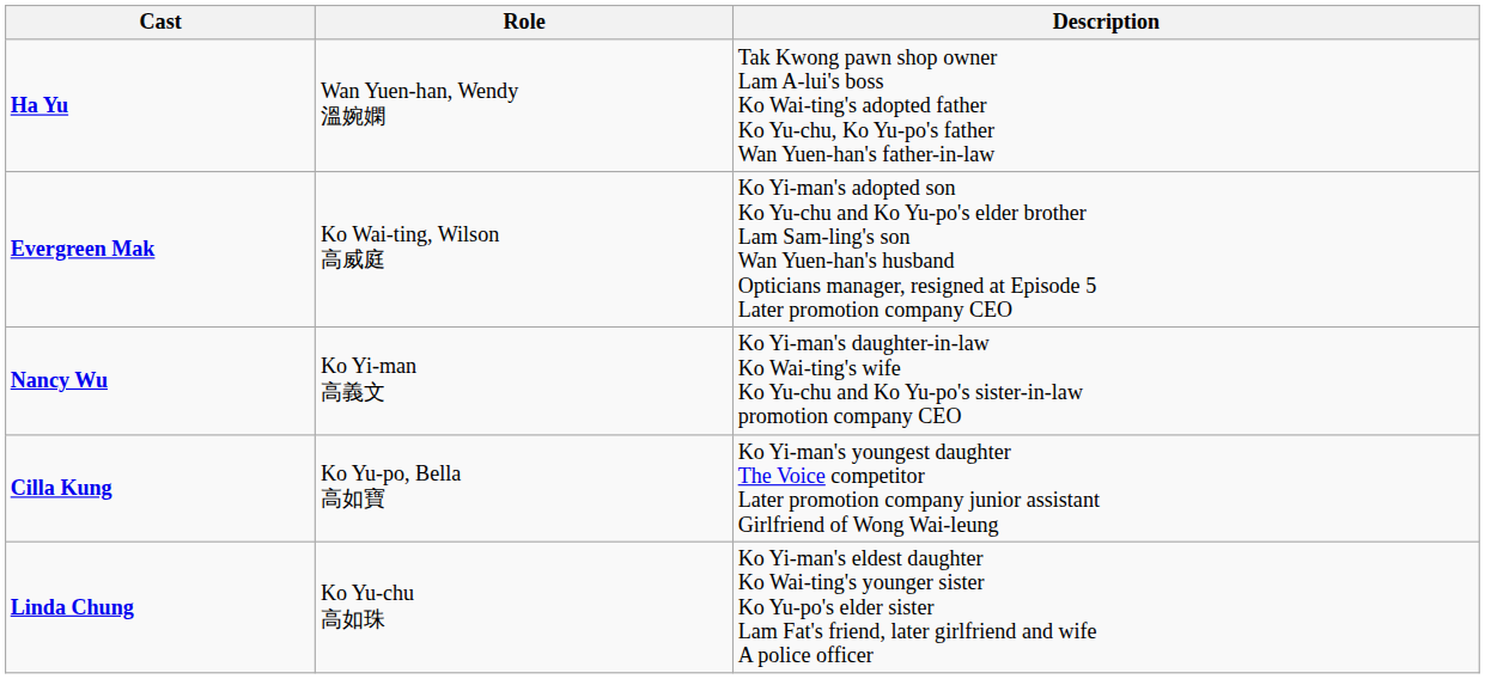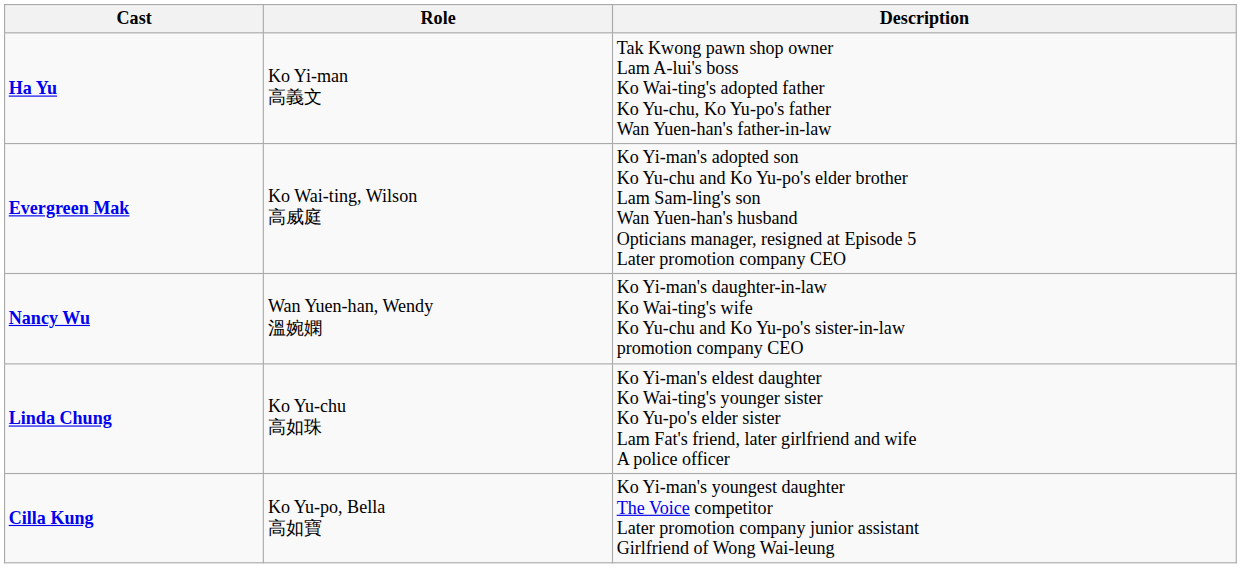Ha Yu | Role: Wan Yuen-han, Wendy 溫婉嫻 -> Ko Yi-man 高義文
Nancy Wu | Role: Ko Yi-man 高義文 -> Wan Yuen-han, Wendy 溫婉嫻
rows swapped: Linda Chung <-> Cilla Kung
